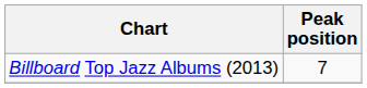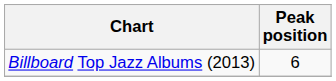Billboard Top Jazz Albums (2013) | Peak position: 7 -> 6
